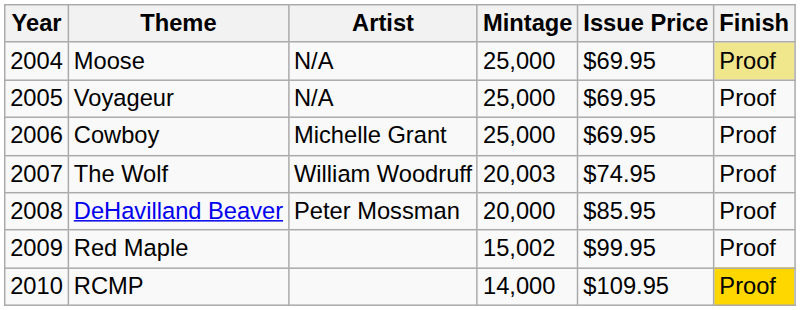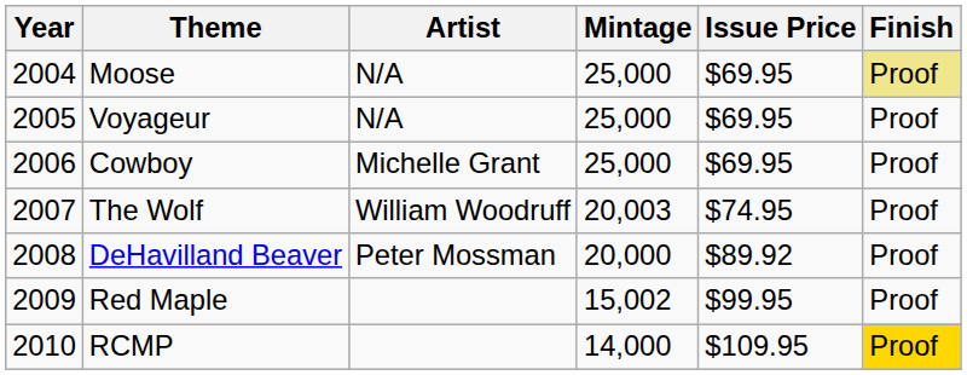DeHavilland Beaver | Issue Price: $85.95 -> $89.92
